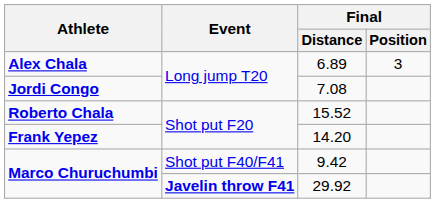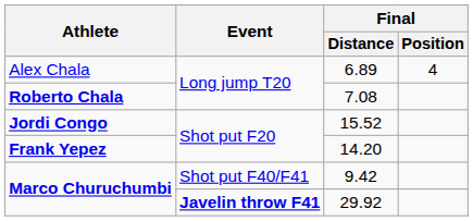6.89 | Athlete: bold -> normal
6.89 | Final / Position: 3 -> 4
7.08 | Athlete: Jordi Congo -> Roberto Chala
15.52 | Athlete: Roberto Chala -> Jordi Congo
